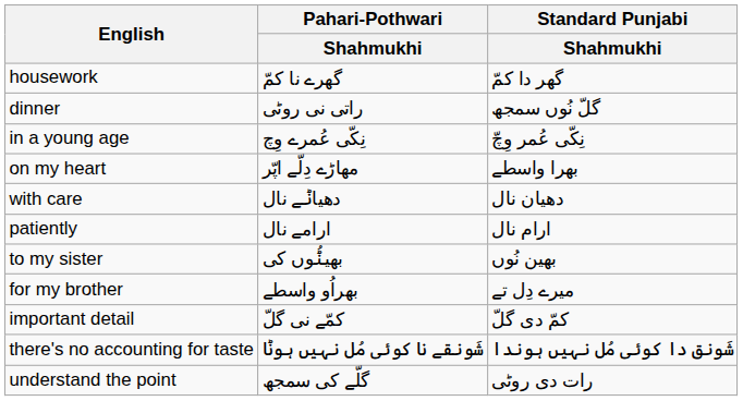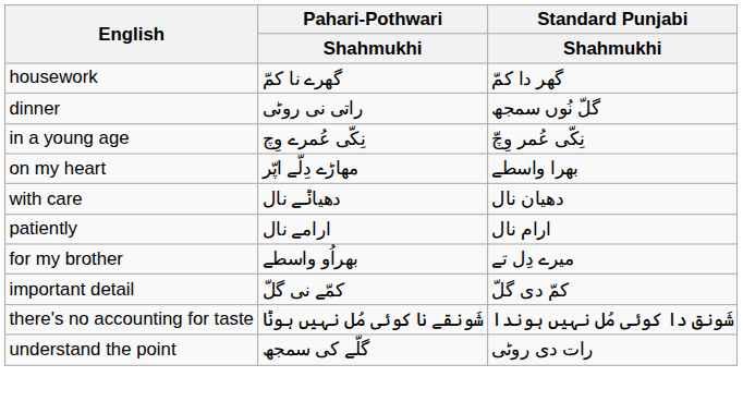- row: to my sister | بھیݨُوں کی | بھین نُوں
